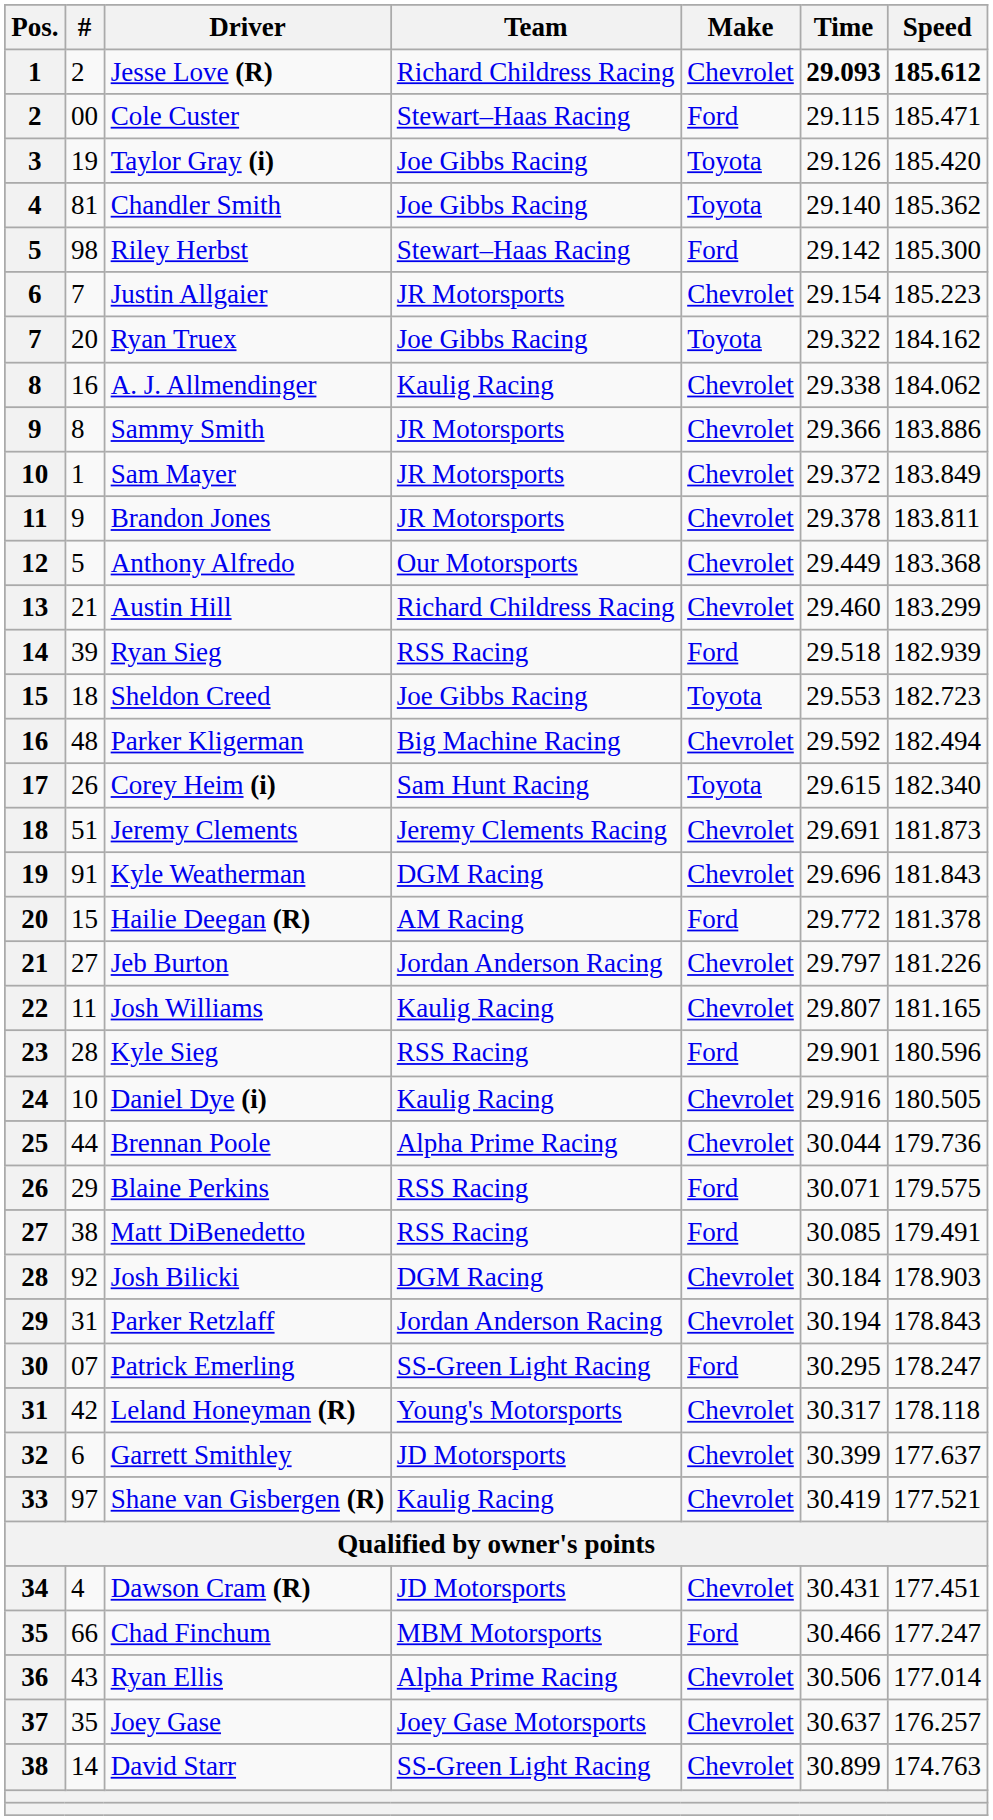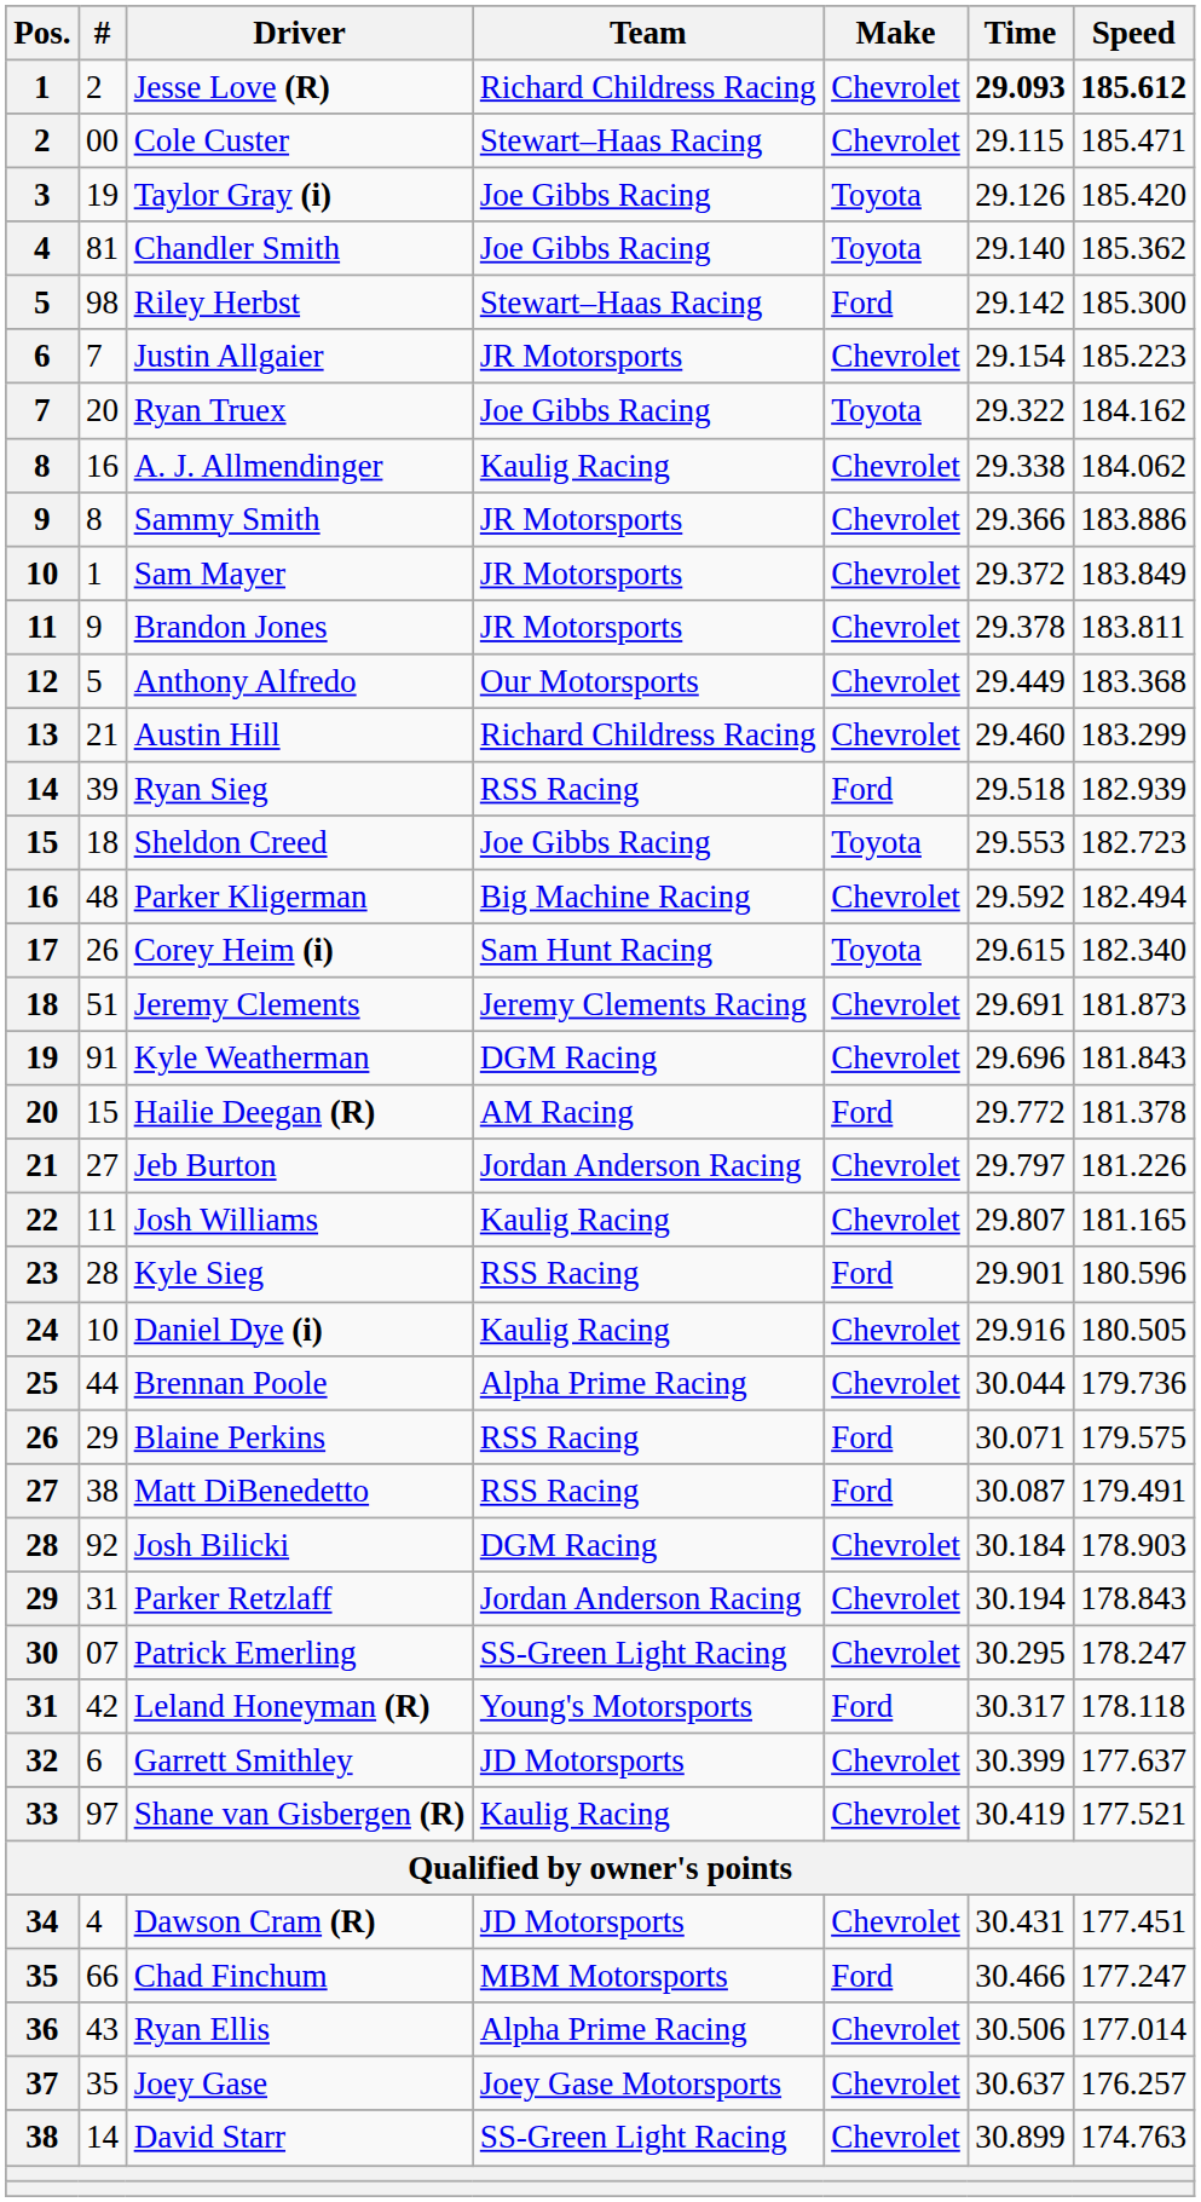Cole Custer | Make: Ford -> Chevrolet
Matt DiBenedetto | Time: 30.085 -> 30.087
Patrick Emerling | Make: Ford -> Chevrolet
Leland Honeyman (R) | Make: Chevrolet -> Ford
